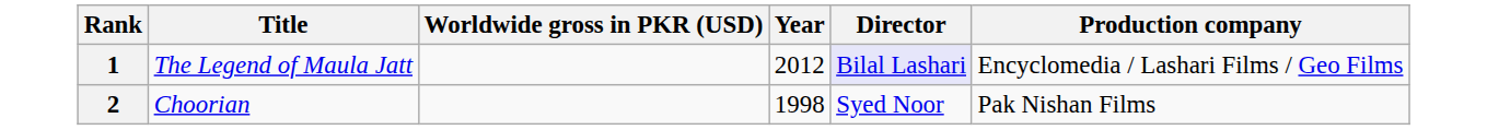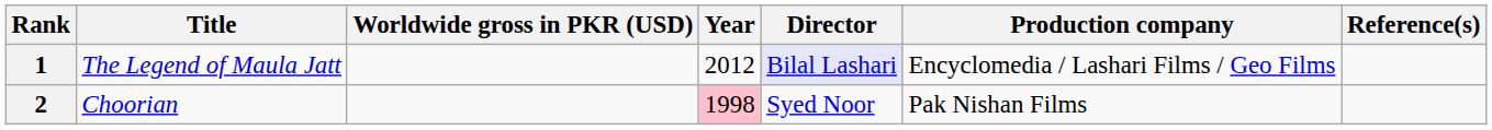+ column: Reference(s)
2 | Year: no background -> pink background
